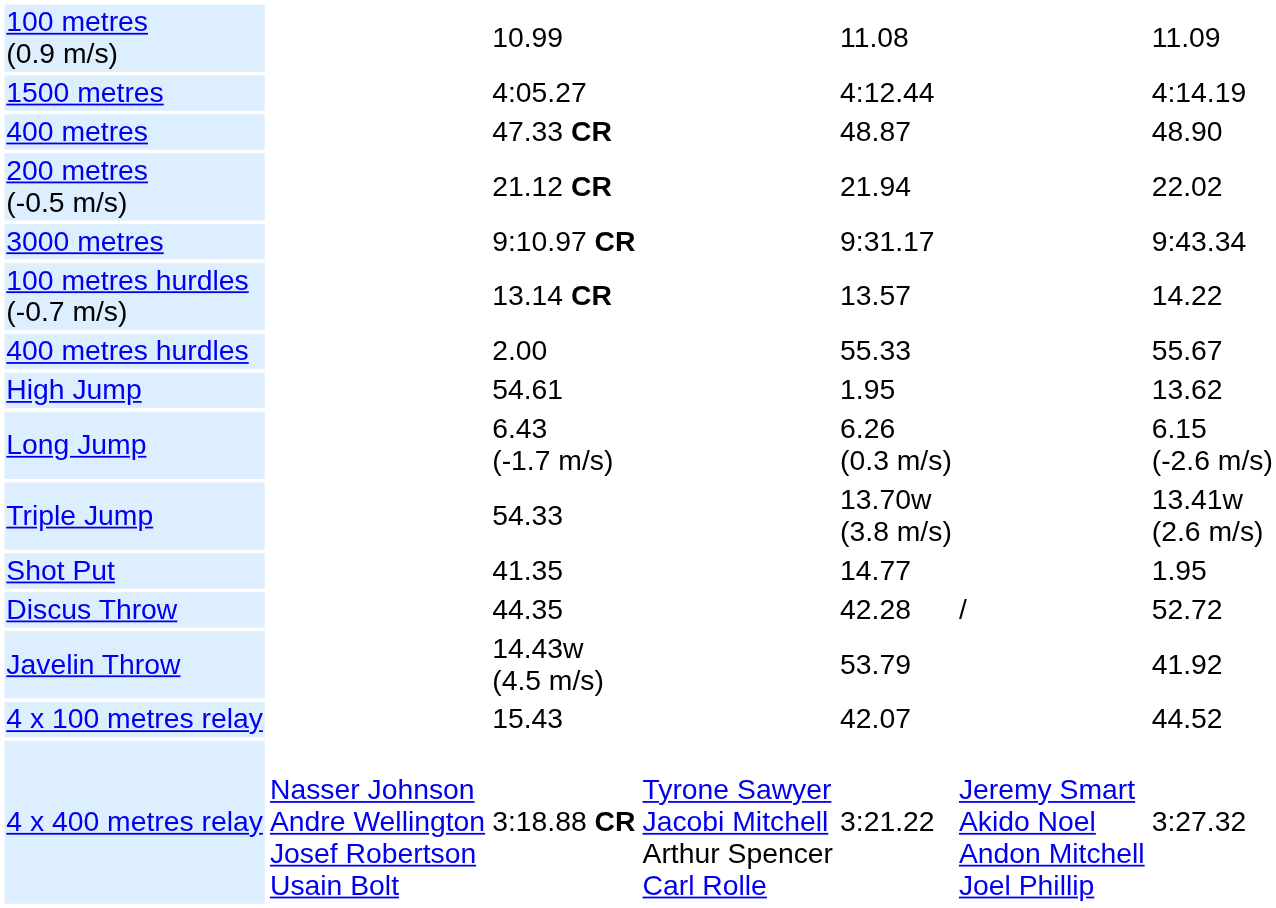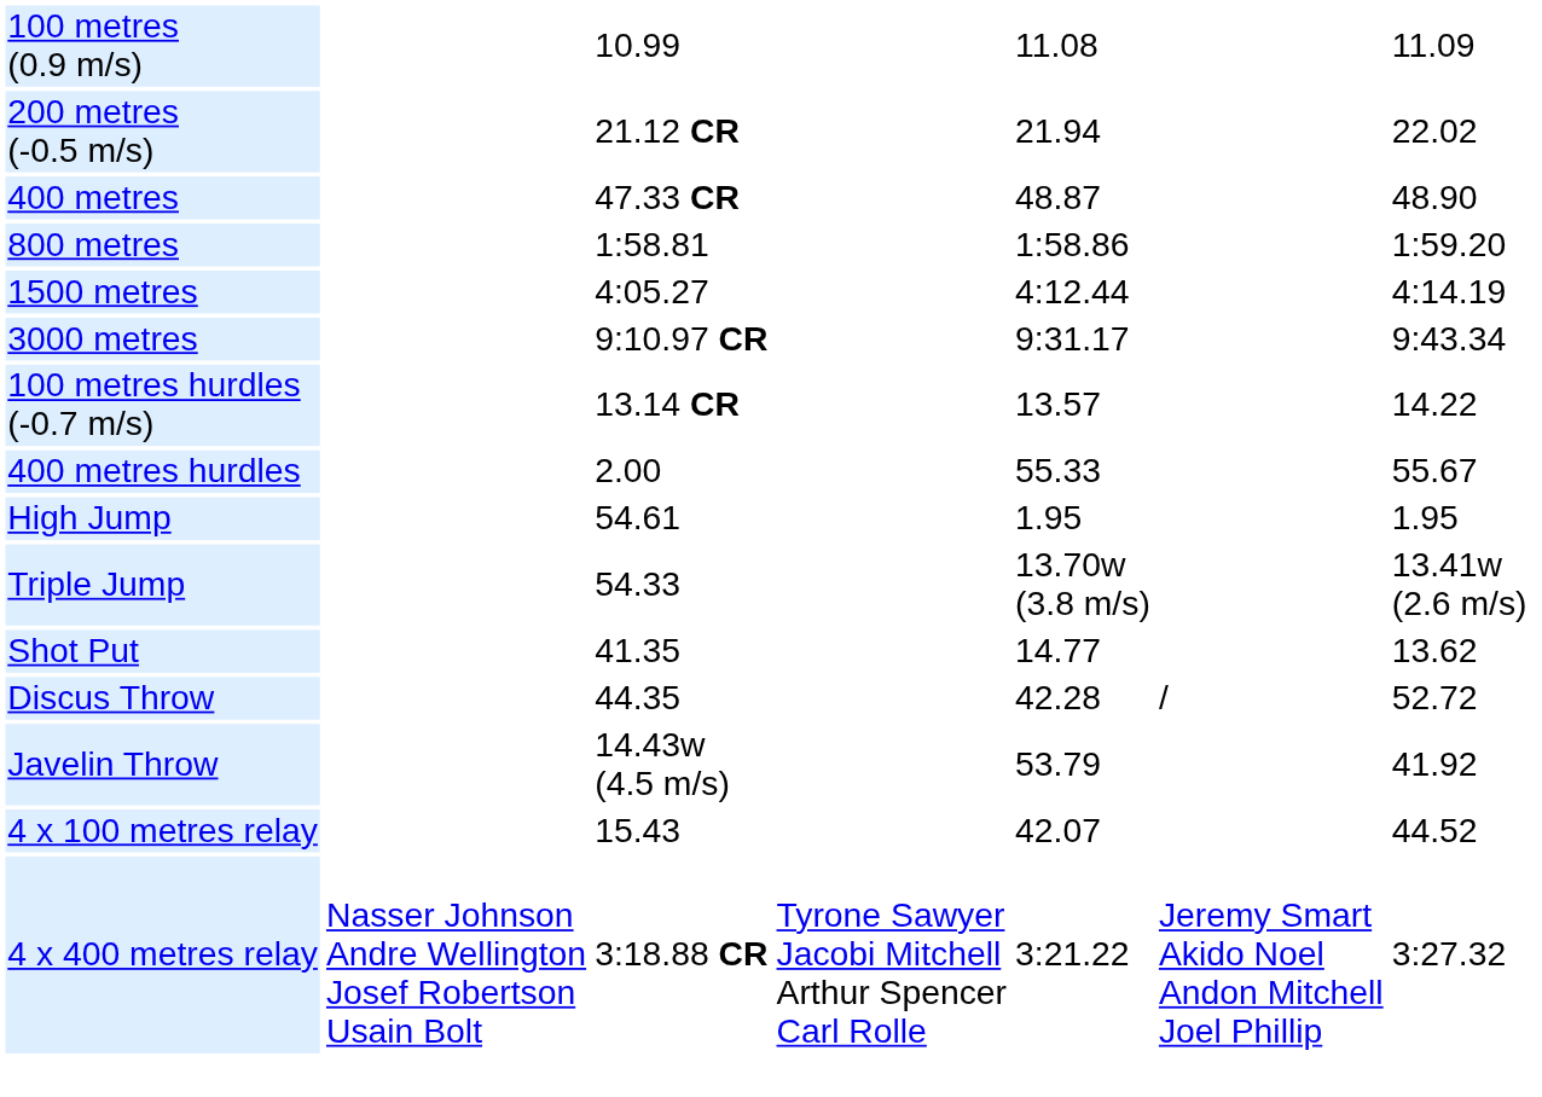rows swapped: 200 metres (-0.5 m/s) <-> 1500 metres
+ row: 800 metres | 1:58.81 | 1:58.86 | 1:59.20
High Jump | column 7: 13.62 -> 1.95
- row: Long Jump | 6.43 (-1.7 m/s) | 6.26 (0.3 m/s) | 6.15 (-2.6 m/s)
Shot Put | column 7: 1.95 -> 13.62
